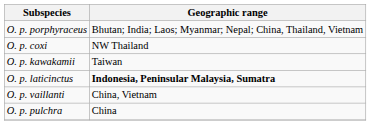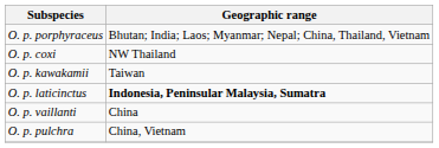O. p. vaillanti | Geographic range: China, Vietnam -> China
O. p. pulchra | Geographic range: China -> China, Vietnam
